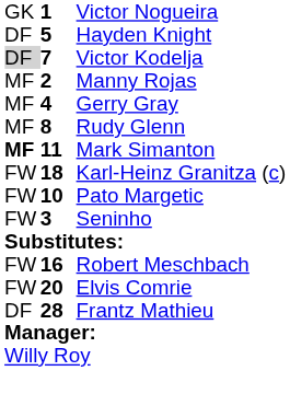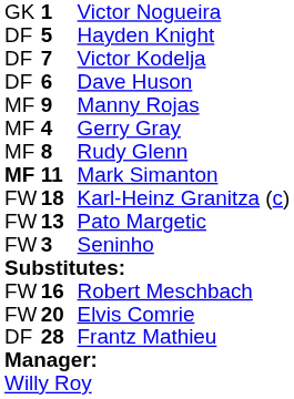Victor Kodelja | column 1: lightgrey background -> no background
+ row: DF | 6 | Dave Huson
Manny Rojas | column 2: 2 -> 9
Pato Margetic | column 2: 10 -> 13
